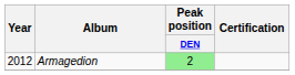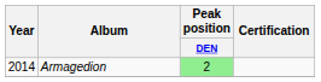Armagedion | Year: 2012 -> 2014
